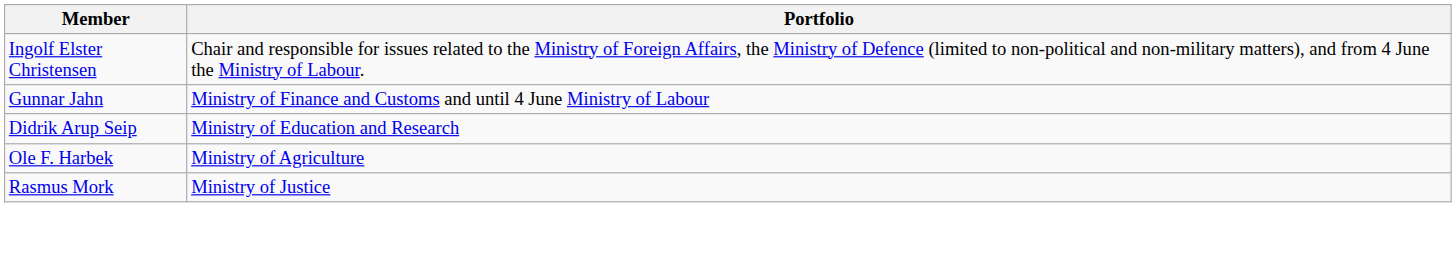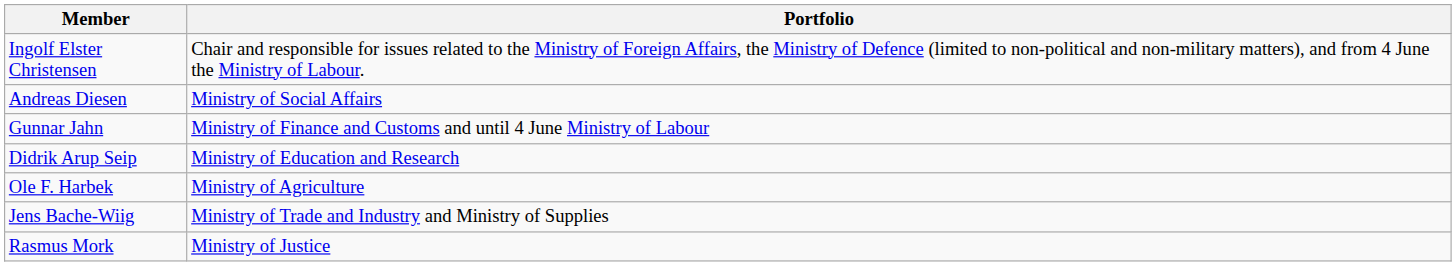+ row: Andreas Diesen | Ministry of Social Affairs
+ row: Jens Bache-Wiig | Ministry of Trade and Industry and Ministry of Supplies
